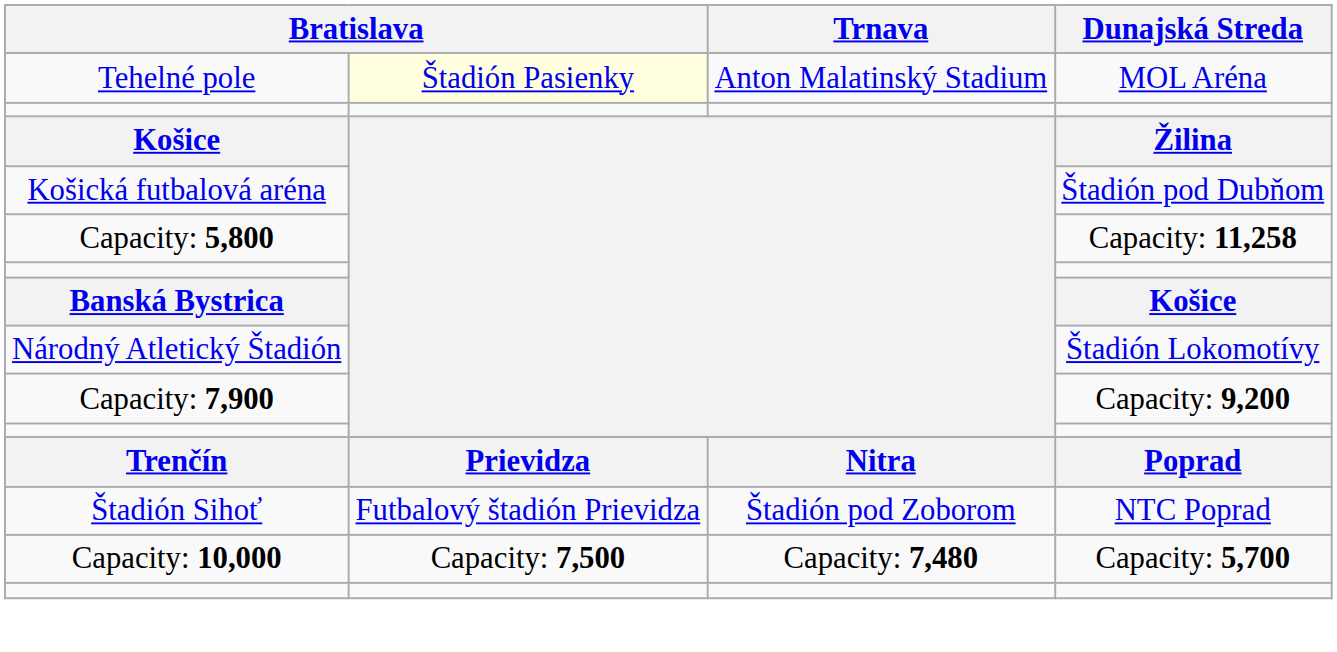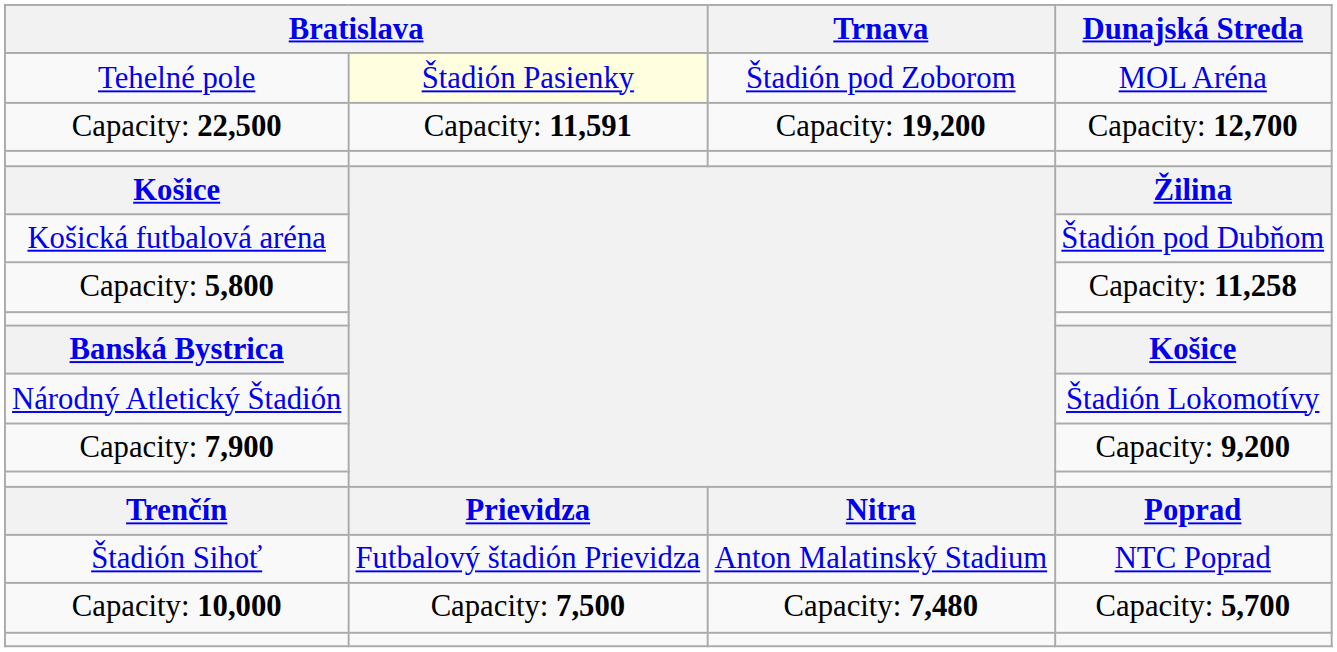Tehelné pole | Trnava: Anton Malatinský Stadium -> Štadión pod Zoborom
+ row: Capacity: 22,500 | Capacity: 11,591 | Capacity: 19,200 | Capacity: 12,700
Štadión Sihoť | Trnava: Štadión pod Zoborom -> Anton Malatinský Stadium
